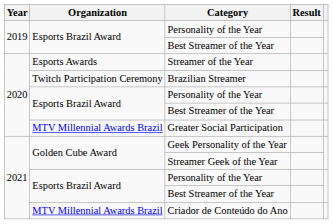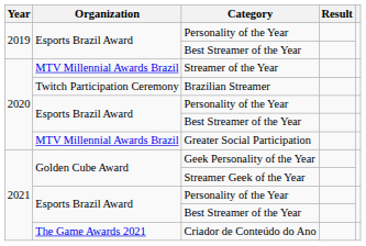Streamer of the Year | Organization: Esports Awards -> MTV Millennial Awards Brazil
Criador de Conteúdo do Ano | Organization: MTV Millennial Awards Brazil -> The Game Awards 2021
